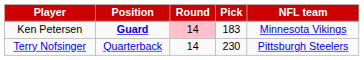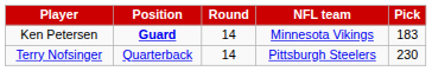columns swapped: Pick <-> NFL team
Ken Petersen | Round: pink background -> no background
